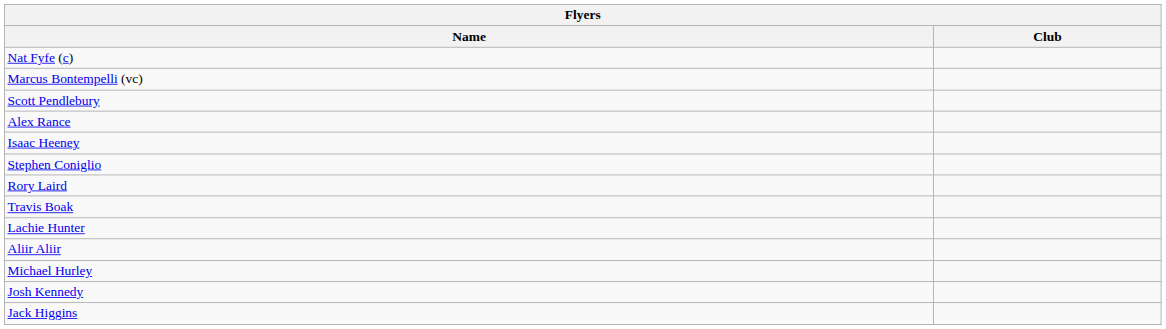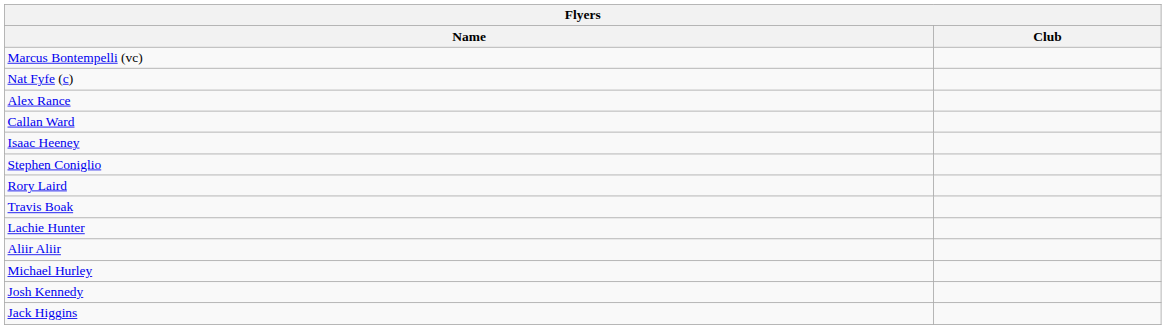rows swapped: Nat Fyfe (c) <-> Marcus Bontempelli (vc)
- row: Scott Pendlebury
+ row: Callan Ward
